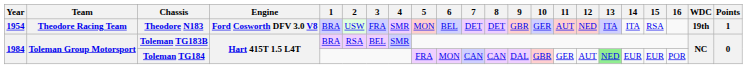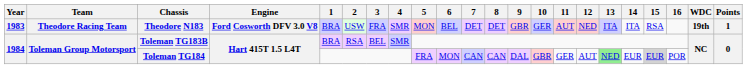Theodore N183 | Year: 1954 -> 1983
Toleman TG184 | 15: no background -> lightgrey background
